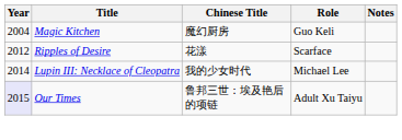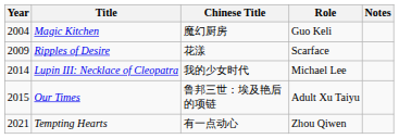Ripples of Desire | Year: 2012 -> 2009
Our Times | Year: lavender background -> no background
+ row: 2021 | Tempting Hearts | 有一点动心 | Zhou Qiwen
